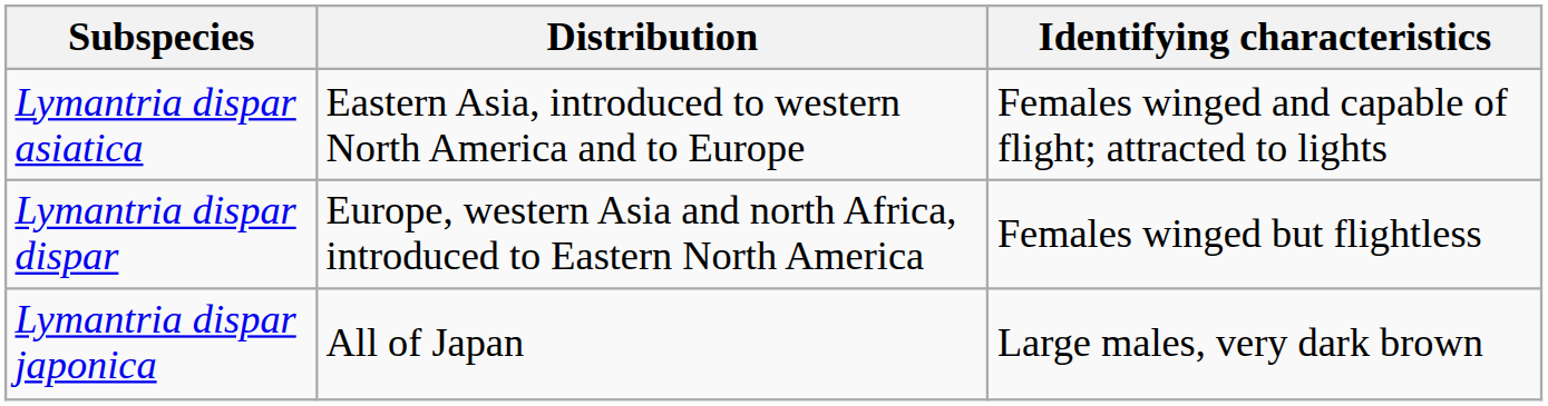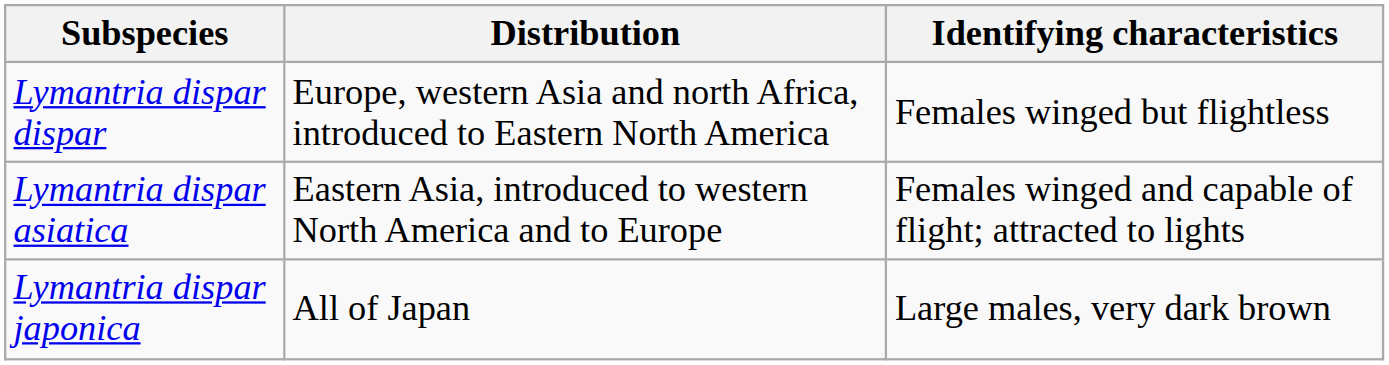rows swapped: Lymantria dispar dispar <-> Lymantria dispar asiatica
